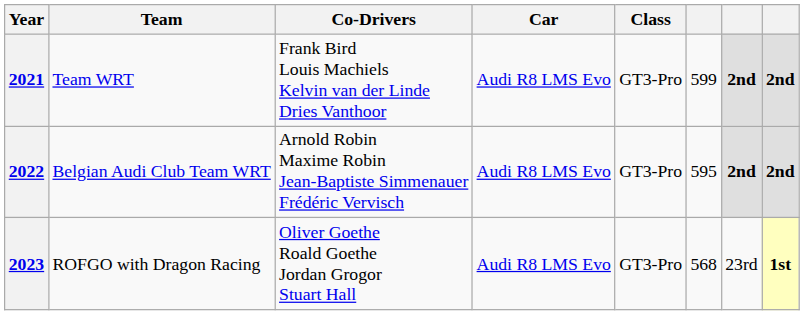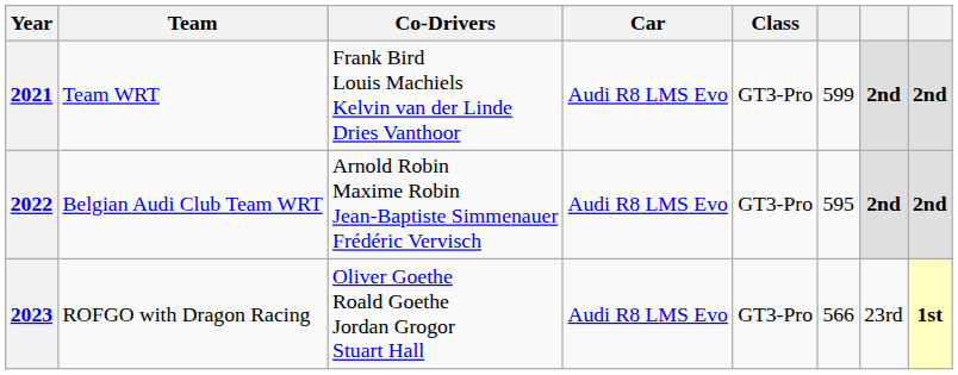2023 | column 6: 568 -> 566
